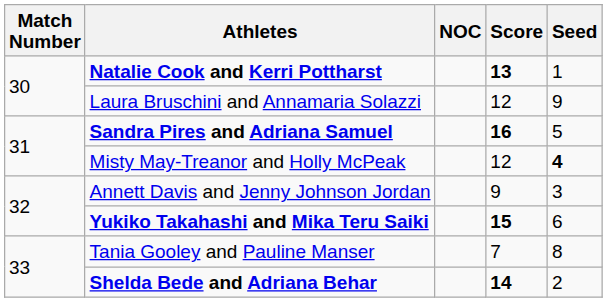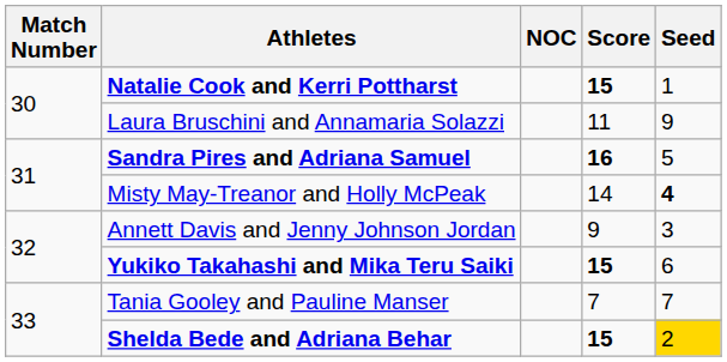Natalie Cook and Kerri Pottharst | Score: 13 -> 15
Laura Bruschini and Annamaria Solazzi | Score: 12 -> 11
Misty May-Treanor and Holly McPeak | Score: 12 -> 14
Tania Gooley and Pauline Manser | Seed: 8 -> 7
Shelda Bede and Adriana Behar | Score: 14 -> 15
Shelda Bede and Adriana Behar | Seed: no background -> gold background
